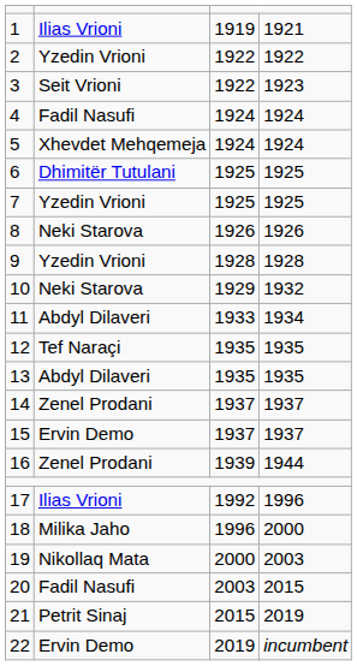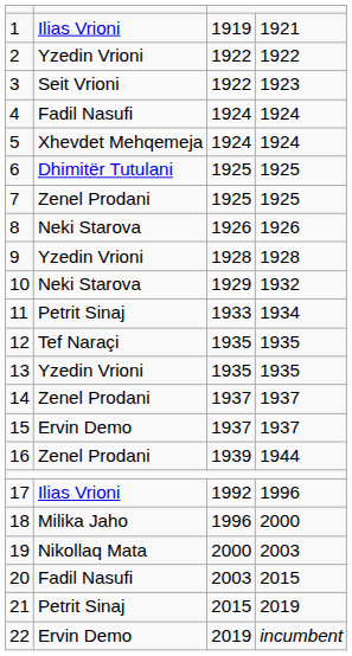7 | column 2: Yzedin Vrioni -> Zenel Prodani
11 | column 2: Abdyl Dilaveri -> Petrit Sinaj
13 | column 2: Abdyl Dilaveri -> Yzedin Vrioni
